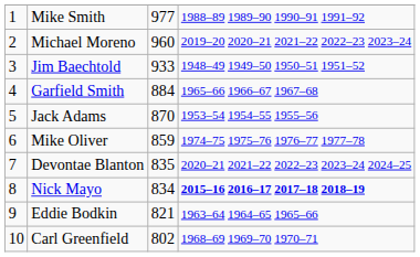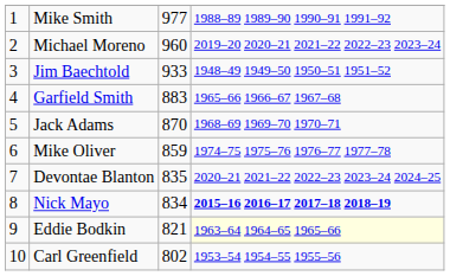Garfield Smith | column 3: 884 -> 883
Jack Adams | column 4: 1953–54 1954–55 1955–56 -> 1968–69 1969–70 1970–71
Eddie Bodkin | column 4: no background -> lightyellow background
Carl Greenfield | column 4: 1968–69 1969–70 1970–71 -> 1953–54 1954–55 1955–56
